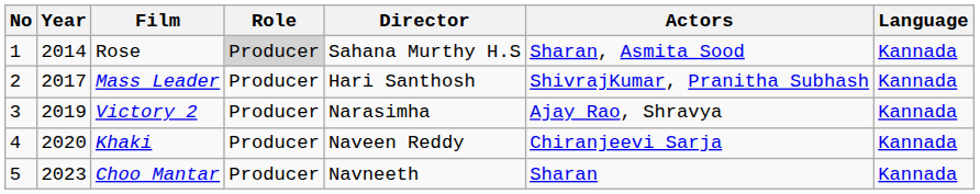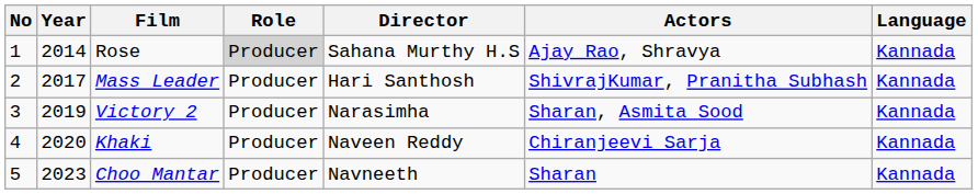Rose | Actors: Sharan, Asmita Sood -> Ajay Rao, Shravya
Victory 2 | Actors: Ajay Rao, Shravya -> Sharan, Asmita Sood
